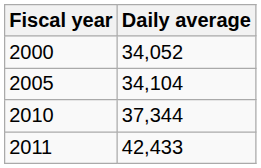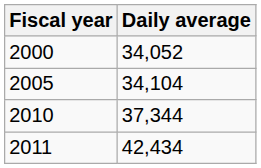2011 | Daily average: 42,433 -> 42,434
